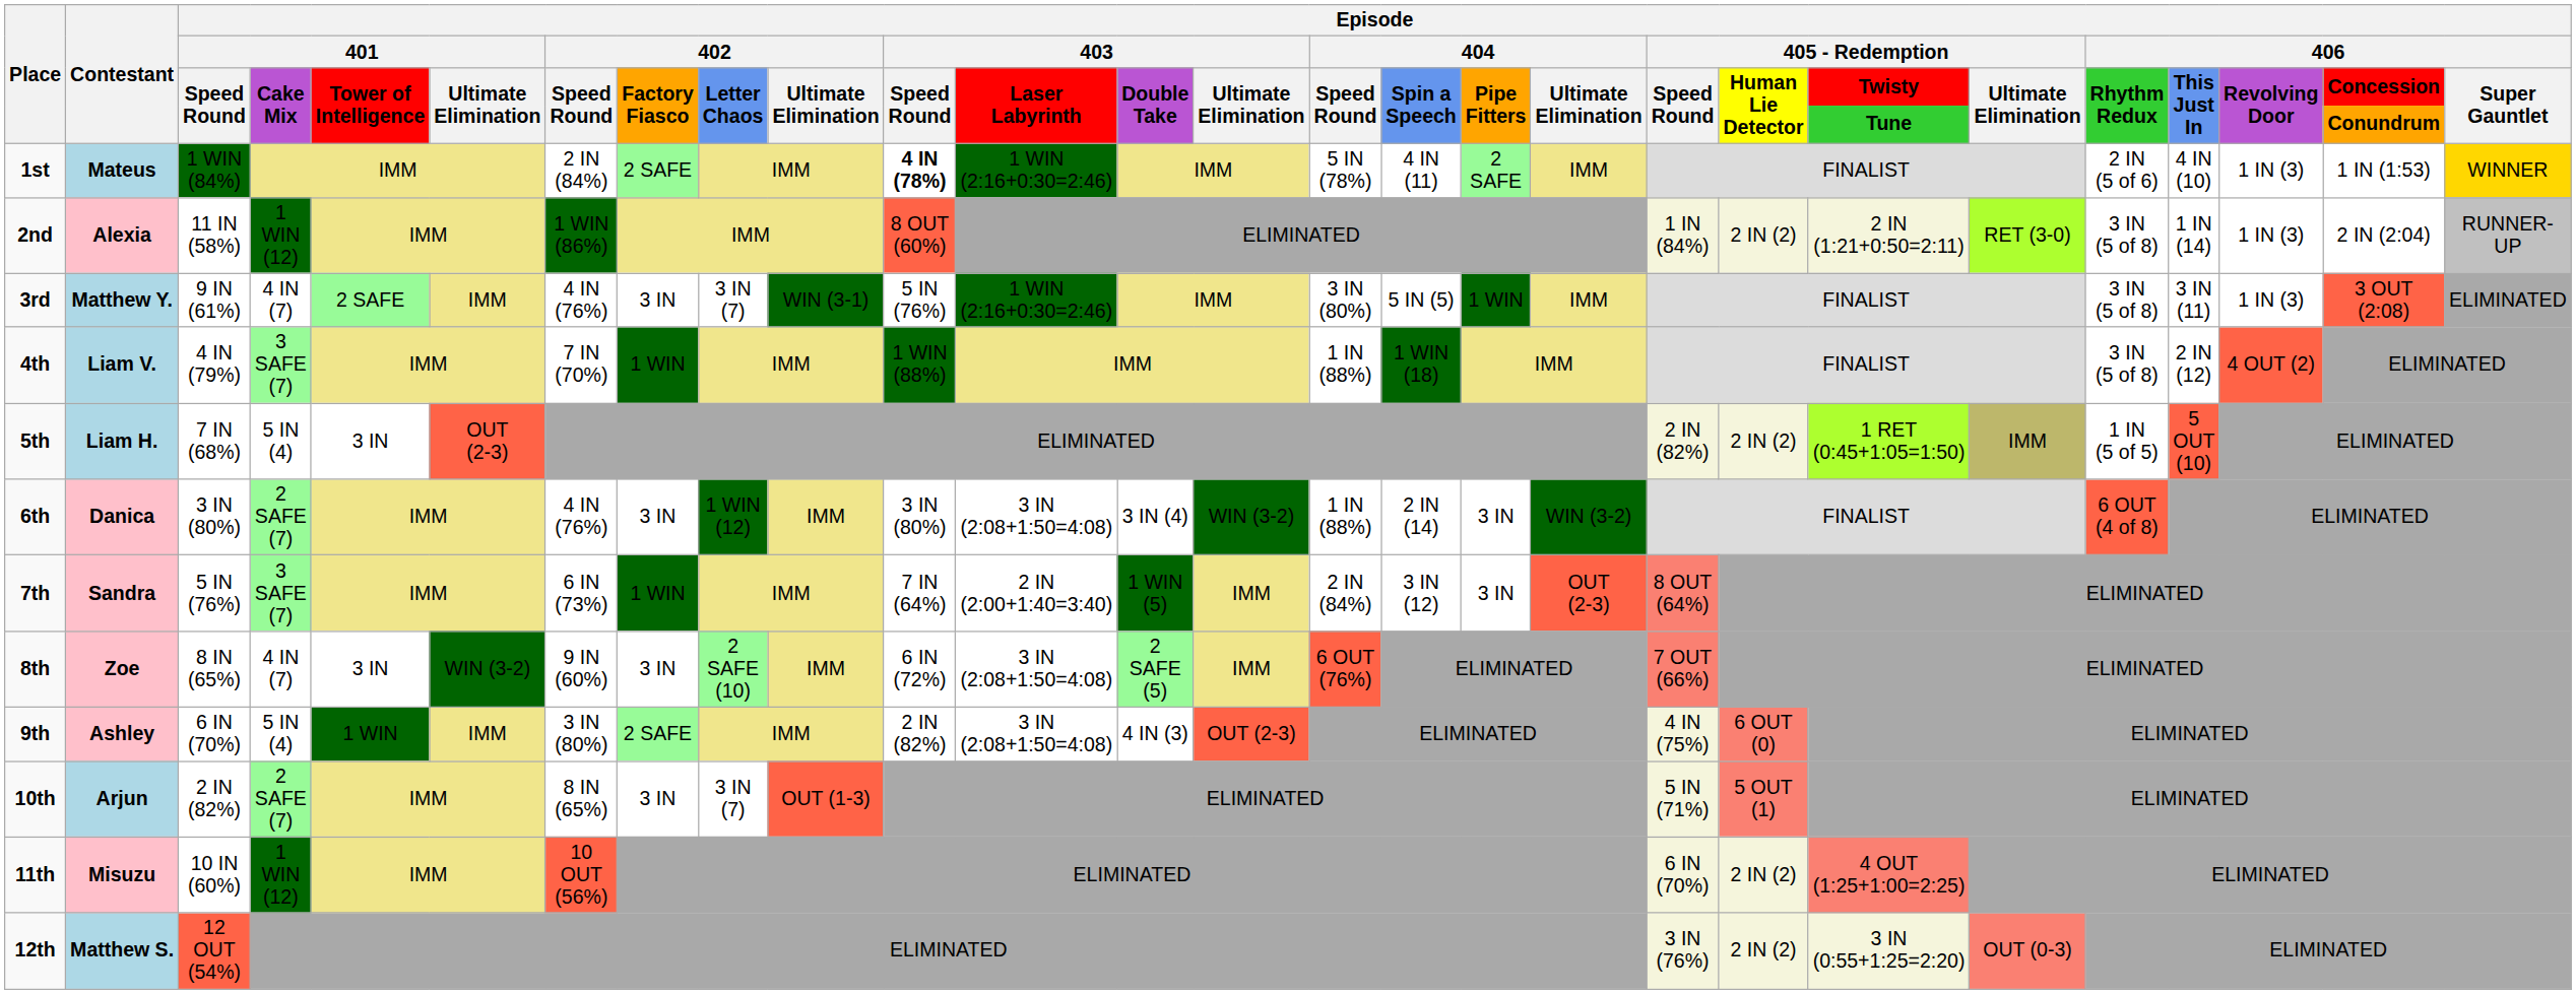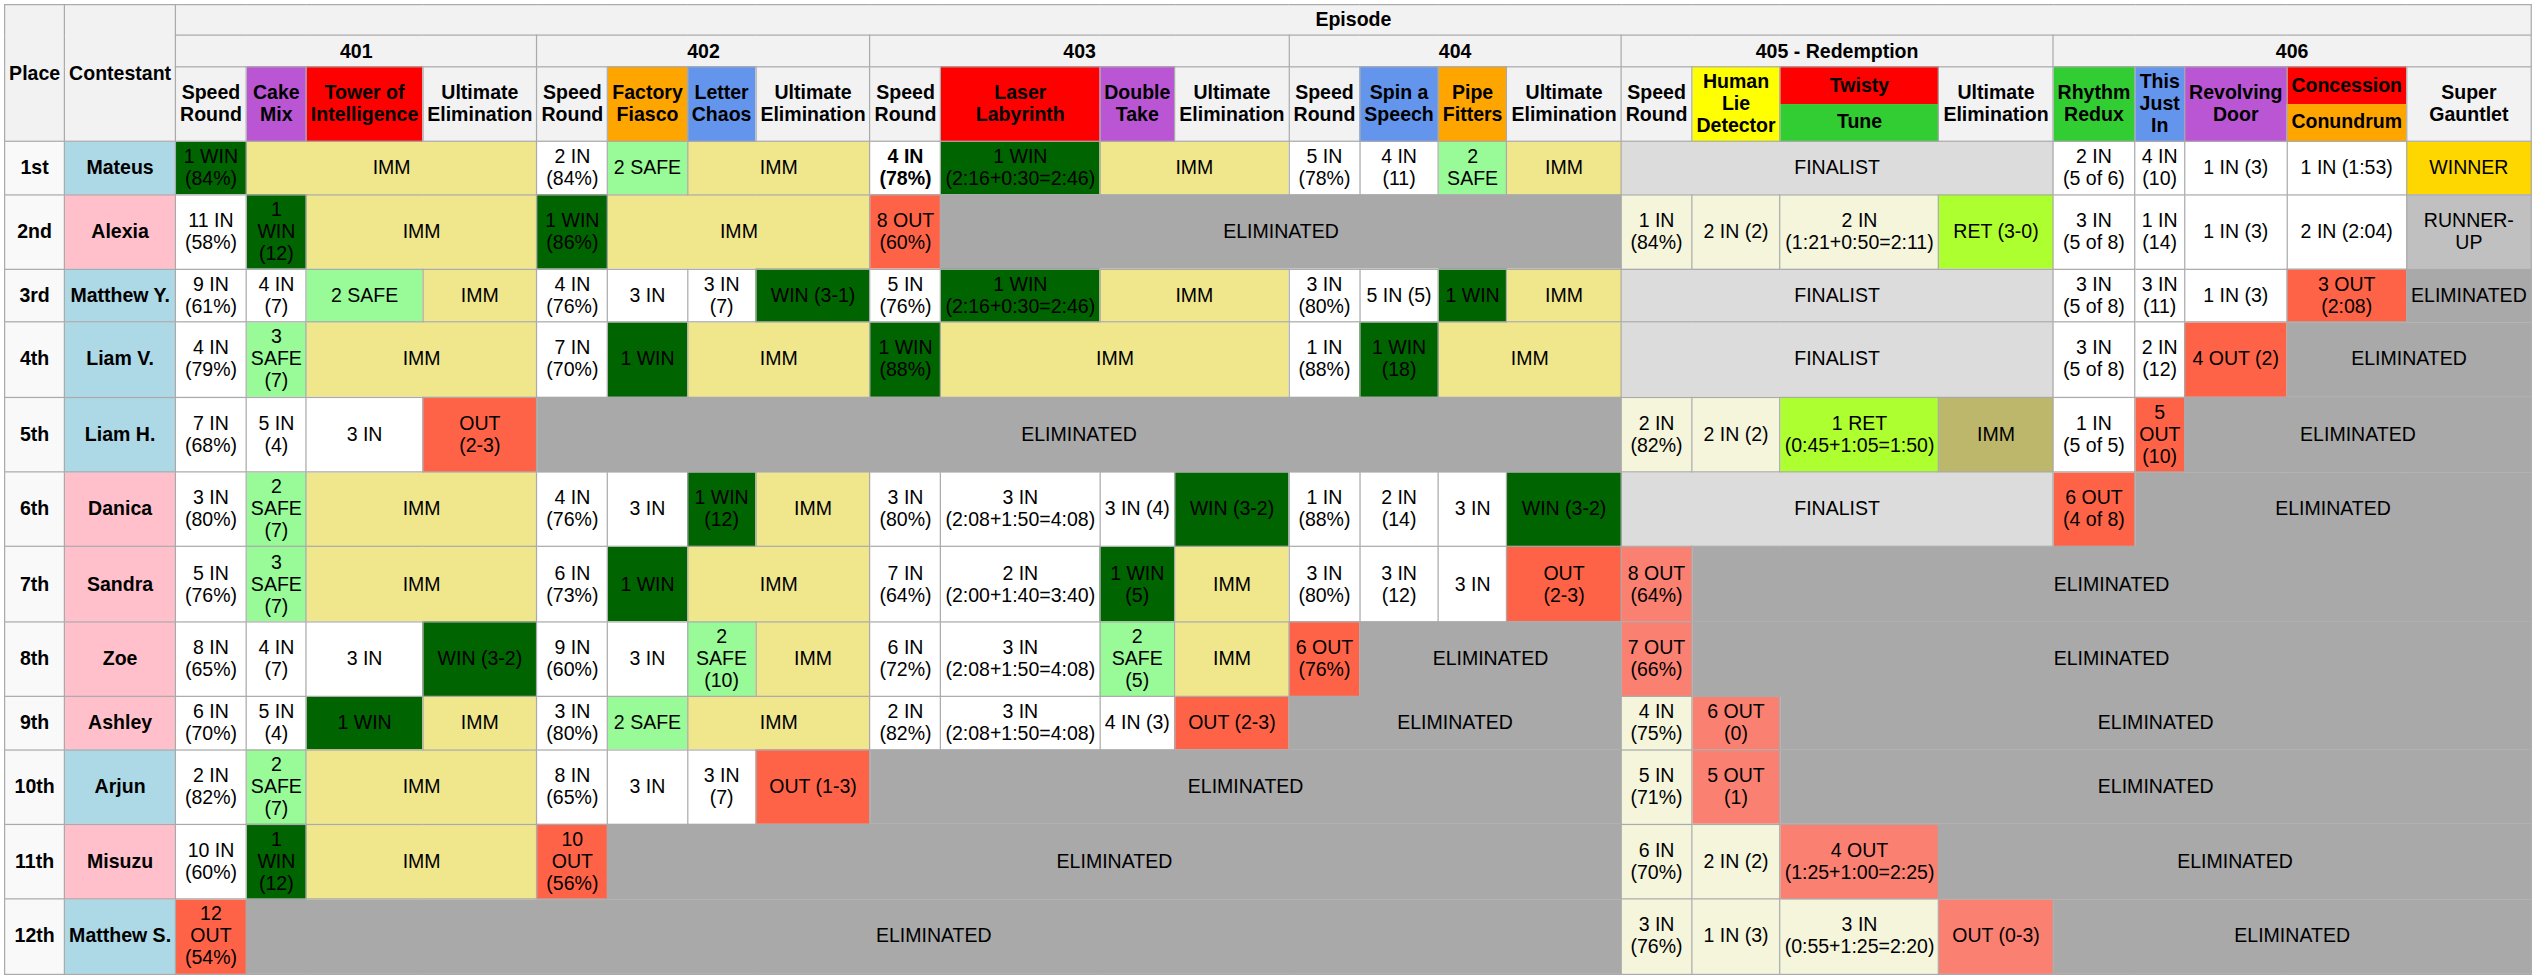7th | Episode / 404 / Speed Round: 2 IN (84%) -> 3 IN (80%)
12th | Episode / 405 - Redemption / Human Lie Detector: 2 IN (2) -> 1 IN (3)
